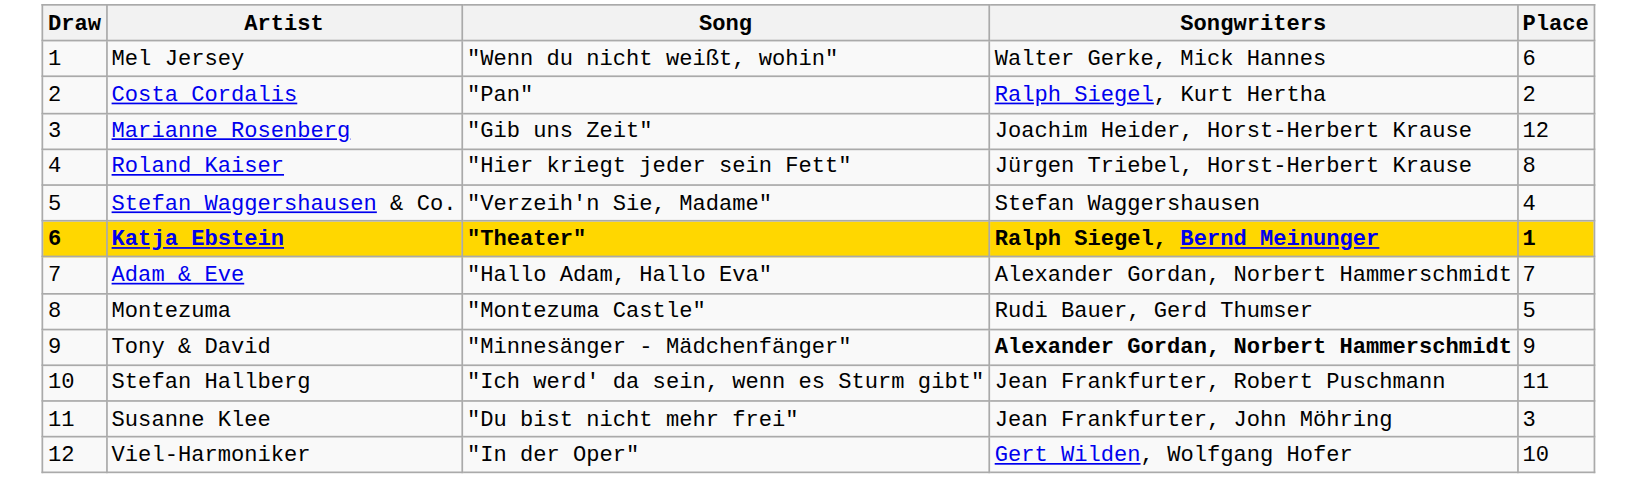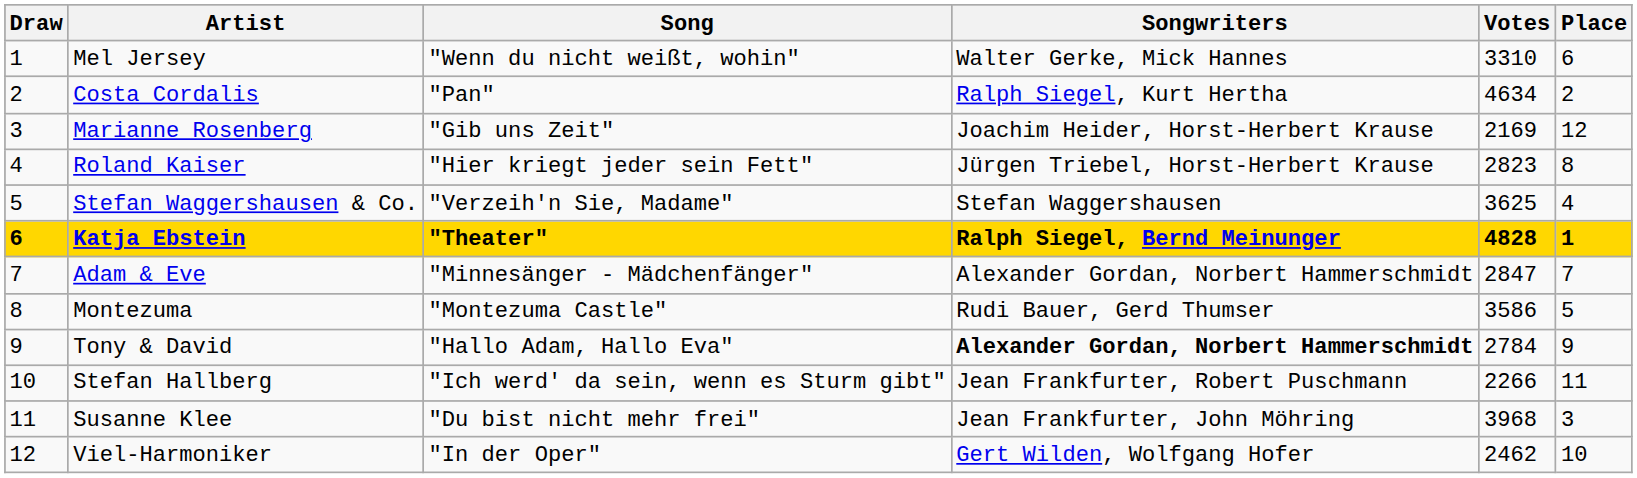+ column: Votes | 3310 | 4634 | 2169 | 2823 | 3625 | 4828 | 2847 | 3586 | 2784 | 2266 | 3968 | 2462
Adam & Eve | Song: "Hallo Adam, Hallo Eva" -> "Minnesänger - Mädchenfänger"
Tony & David | Song: "Minnesänger - Mädchenfänger" -> "Hallo Adam, Hallo Eva"
